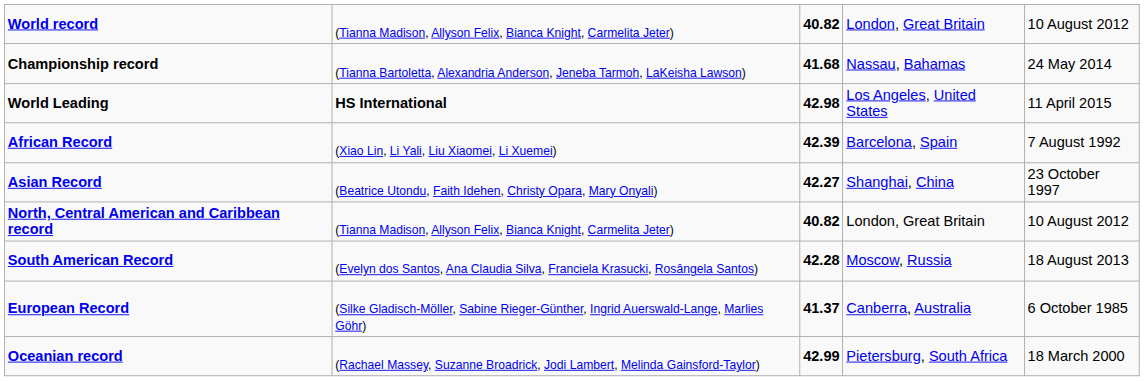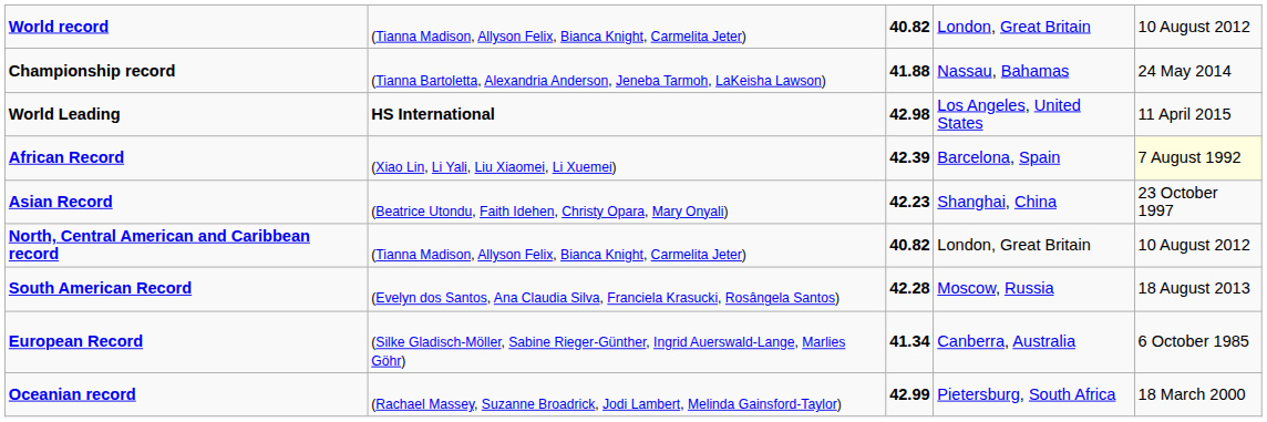Championship record | column 3: 41.68 -> 41.88
African Record | column 5: no background -> lightyellow background
Asian Record | column 3: 42.27 -> 42.23
European Record | column 3: 41.37 -> 41.34
